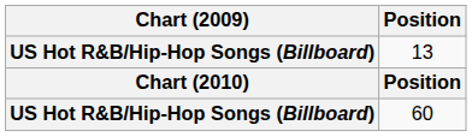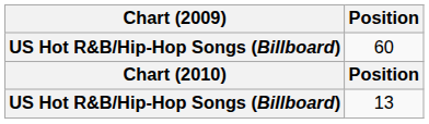rows swapped: 13 <-> 60
